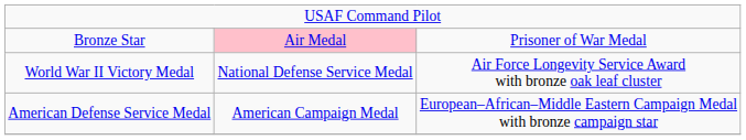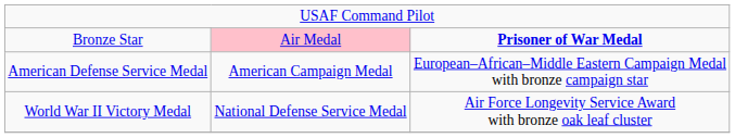Bronze Star | column 3: normal -> bold
rows swapped: American Defense Service Medal <-> World War II Victory Medal
